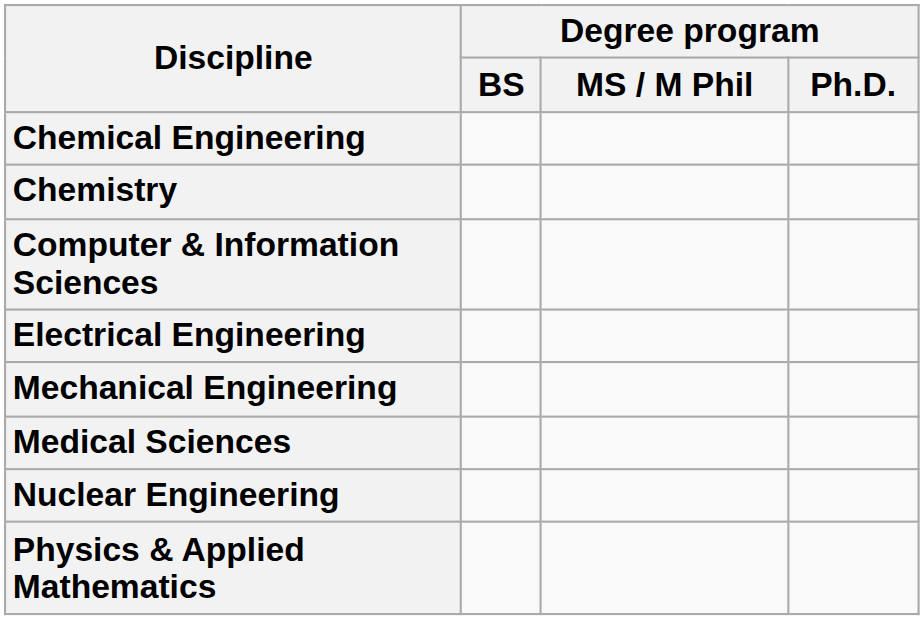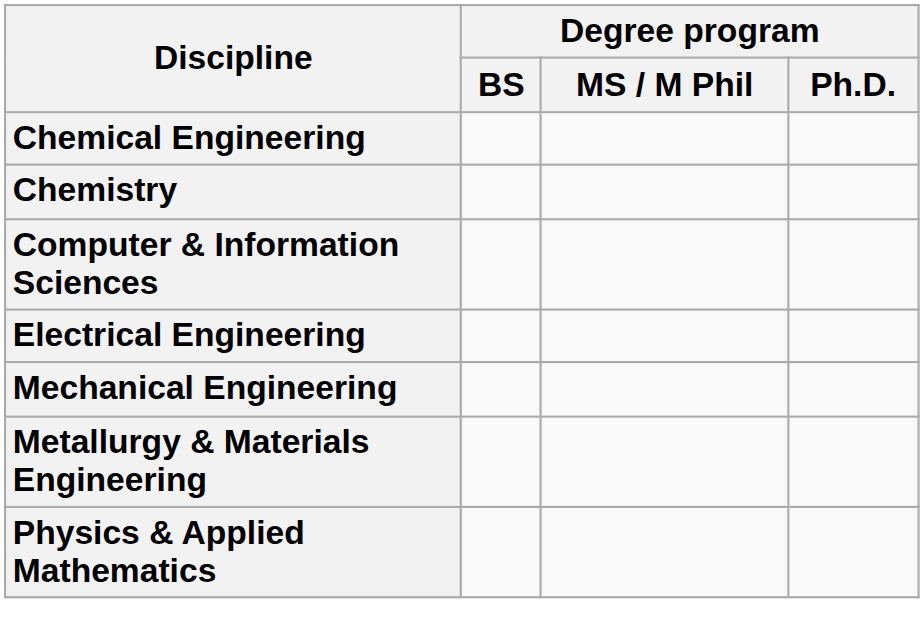- row: Medical Sciences
+ row: Metallurgy & Materials Engineering
- row: Nuclear Engineering
